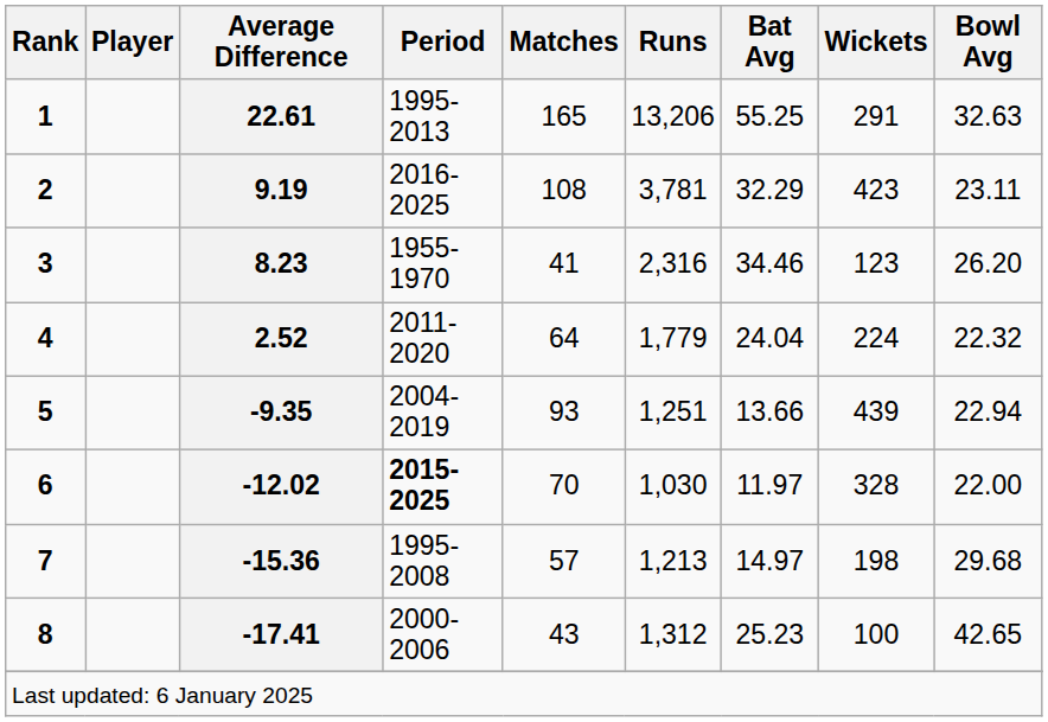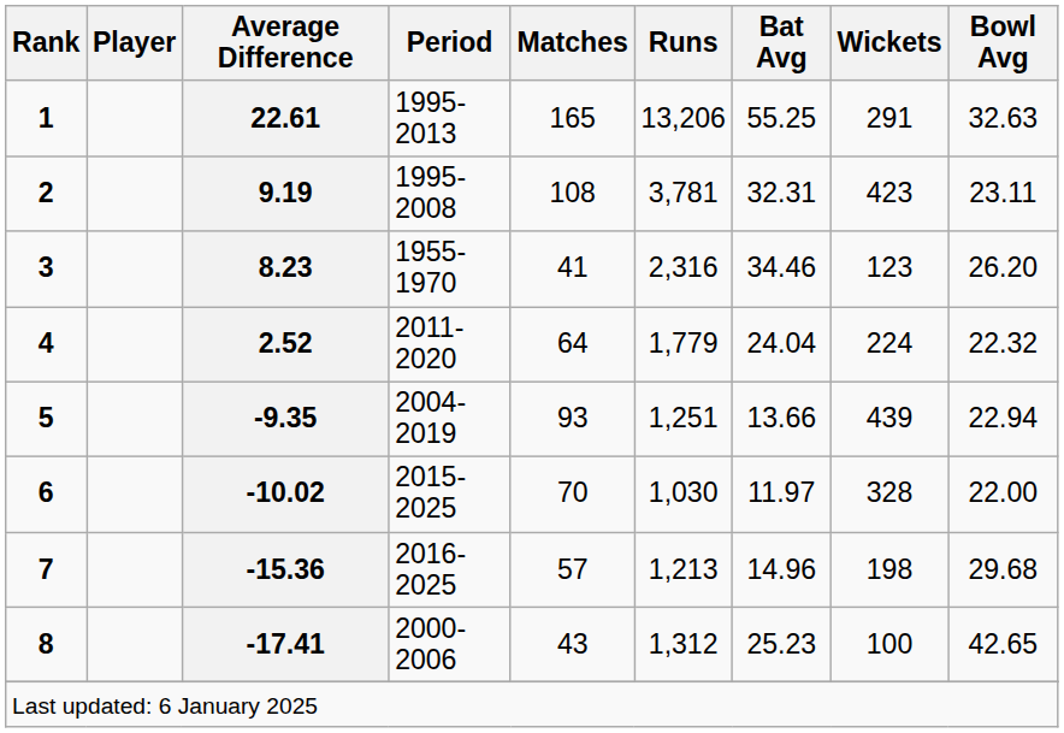2 | Period: 2016-2025 -> 1995-2008
2 | Bat Avg: 32.29 -> 32.31
6 | Average Difference: -12.02 -> -10.02
6 | Period: bold -> normal
7 | Period: 1995-2008 -> 2016-2025
7 | Bat Avg: 14.97 -> 14.96
